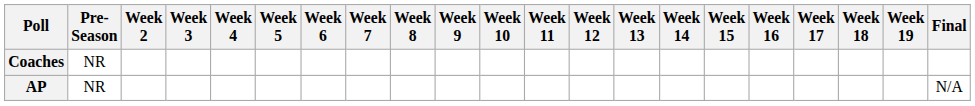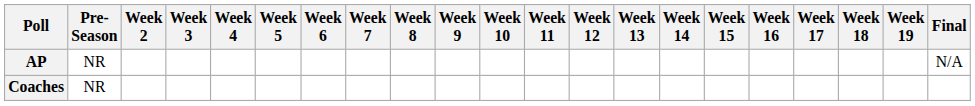rows swapped: AP <-> Coaches
